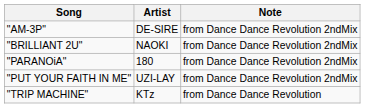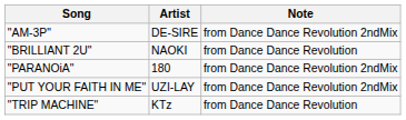"BRILLIANT 2U" | Note: from Dance Dance Revolution 2ndMix -> from Dance Dance Revolution
